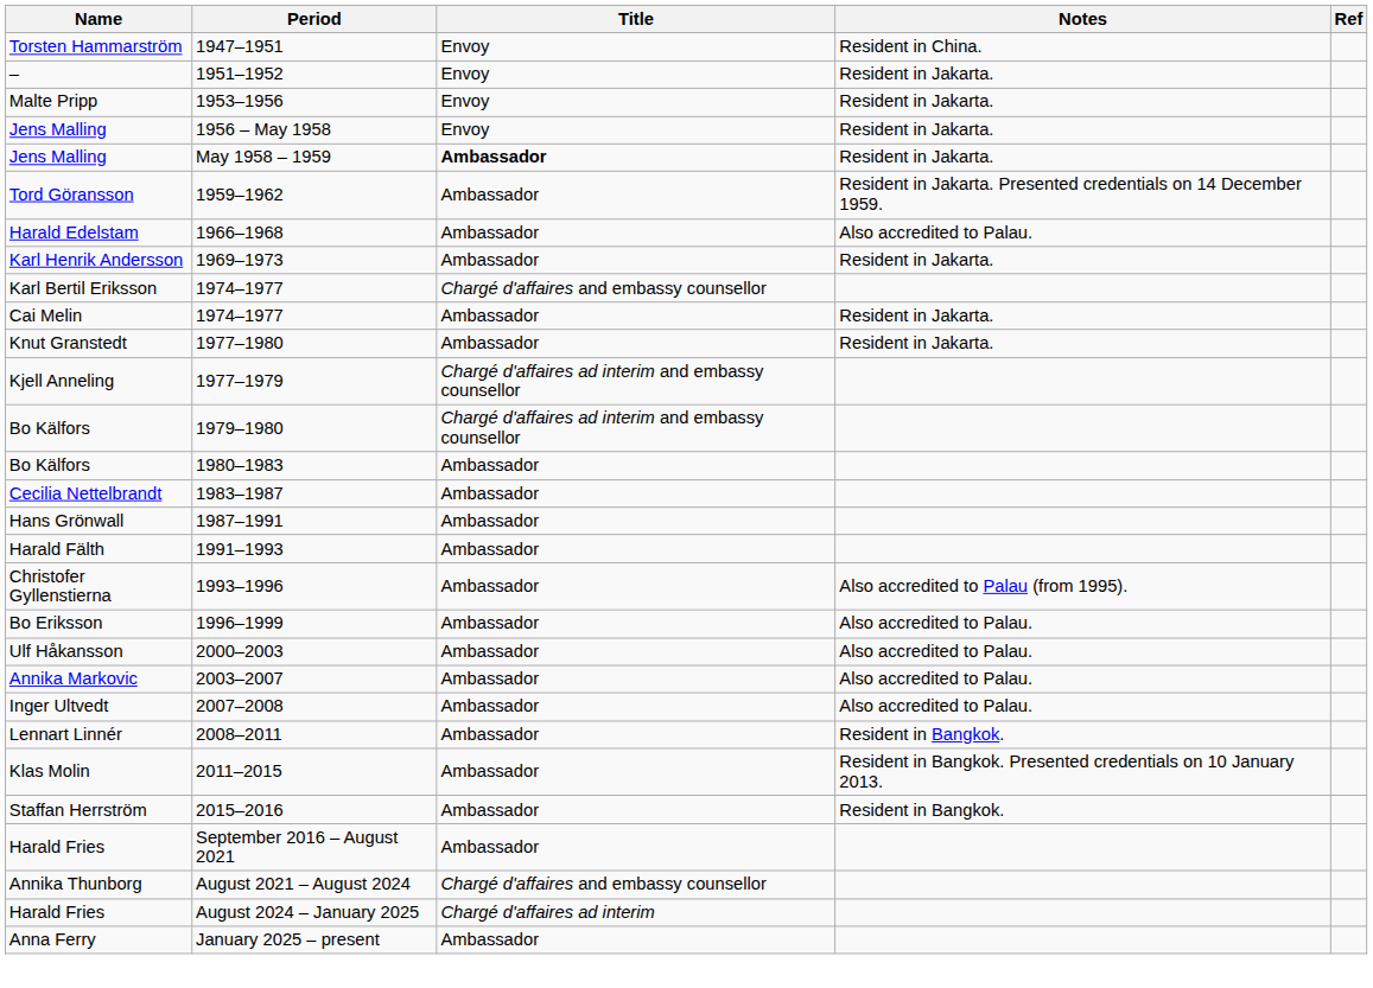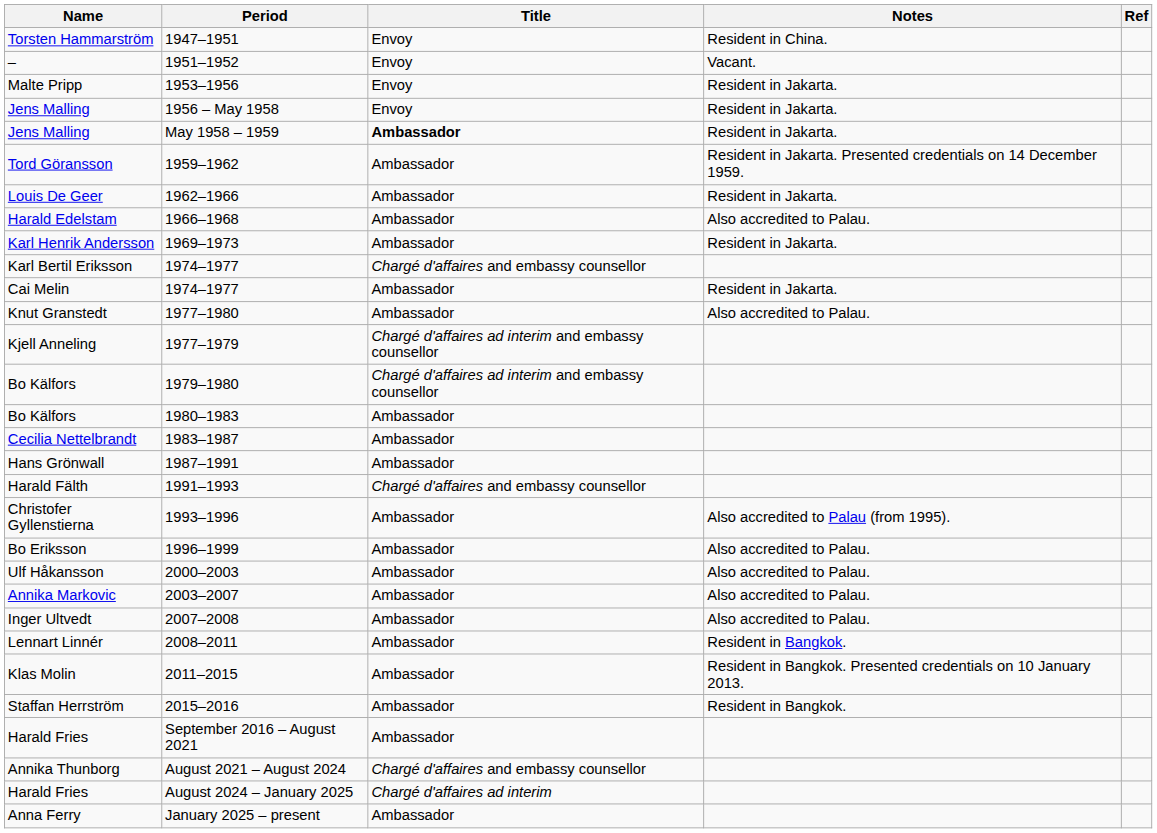– | Notes: Resident in Jakarta. -> Vacant.
+ row: Louis De Geer | 1962–1966 | Ambassador | Resident in Jakarta.
Knut Granstedt | Notes: Resident in Jakarta. -> Also accredited to Palau.
Harald Fälth | Title: Ambassador -> Chargé d'affaires and embassy counsellor
